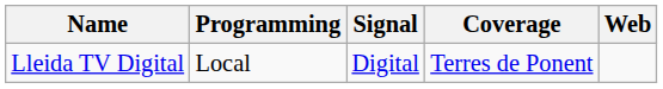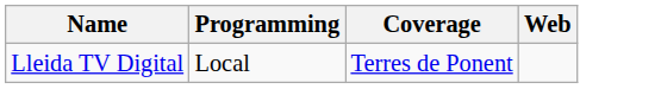- column: Signal | Digital
